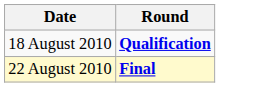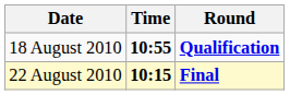+ column: Time | 10:55 | 10:15
